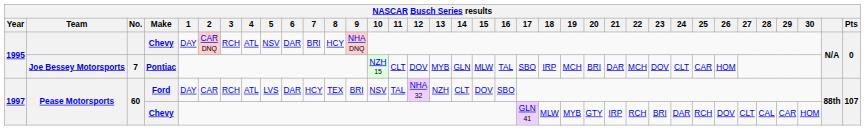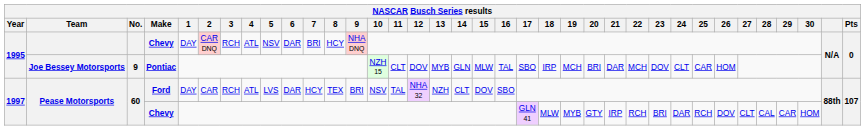Joe Bessey Motorsports | No.: 7 -> 9
